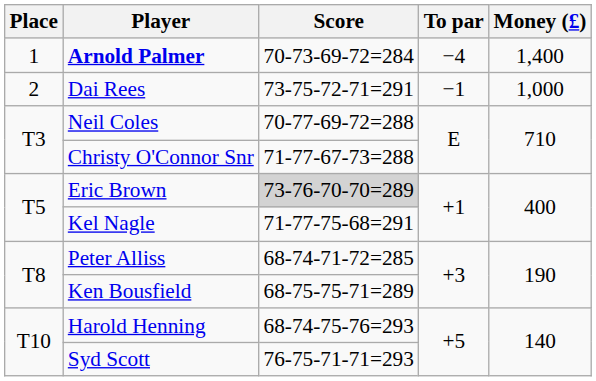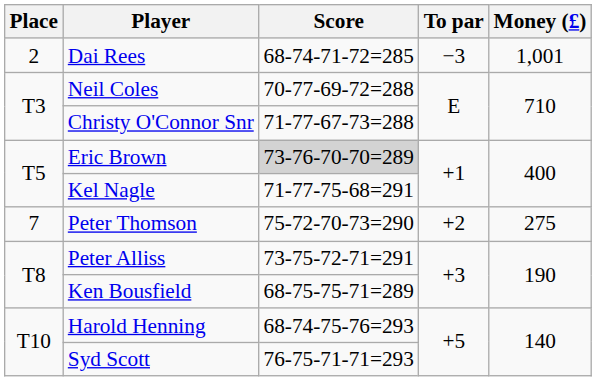- row: 1 | Arnold Palmer | 70-73-69-72=284 | −4 | 1,400
Dai Rees | Score: 73-75-72-71=291 -> 68-74-71-72=285
Dai Rees | To par: −1 -> −3
Dai Rees | Money (£): 1,000 -> 1,001
+ row: 7 | Peter Thomson | 75-72-70-73=290 | +2 | 275
Peter Alliss | Score: 68-74-71-72=285 -> 73-75-72-71=291
